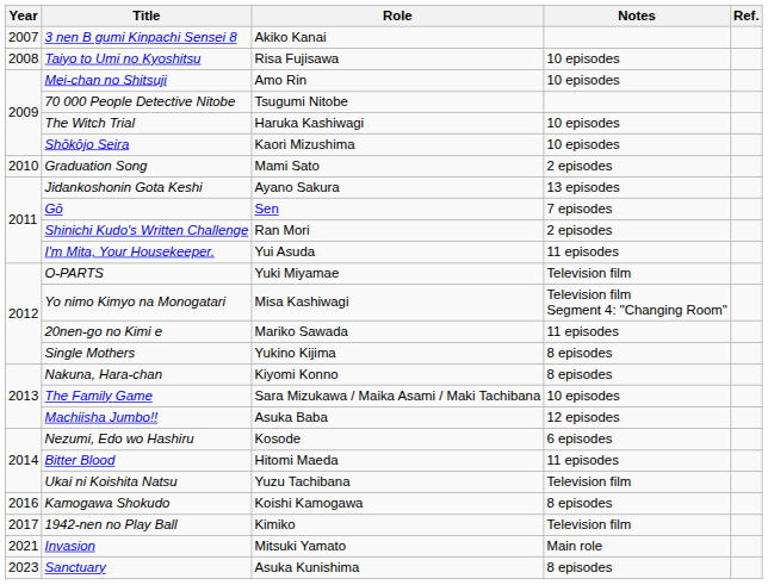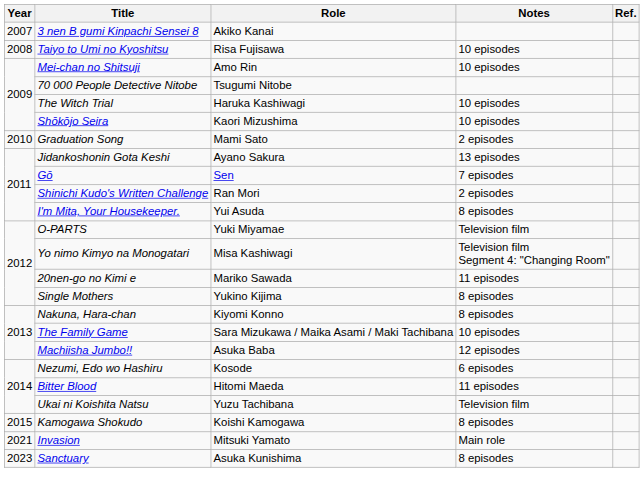I'm Mita, Your Housekeeper. | Notes: 11 episodes -> 8 episodes
Kamogawa Shokudo | Year: 2016 -> 2015
- row: 2017 | 1942-nen no Play Ball | Kimiko | Television film
